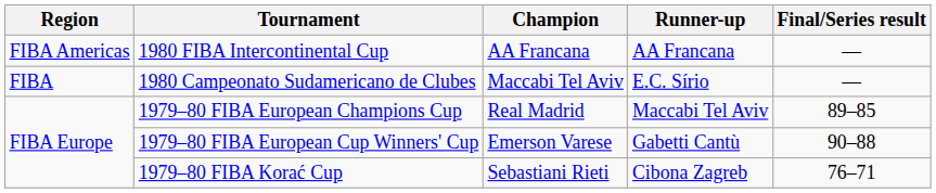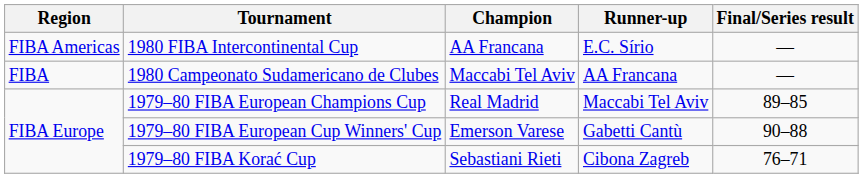1980 FIBA Intercontinental Cup | Runner-up: AA Francana -> E.C. Sírio
1980 Campeonato Sudamericano de Clubes | Runner-up: E.C. Sírio -> AA Francana
